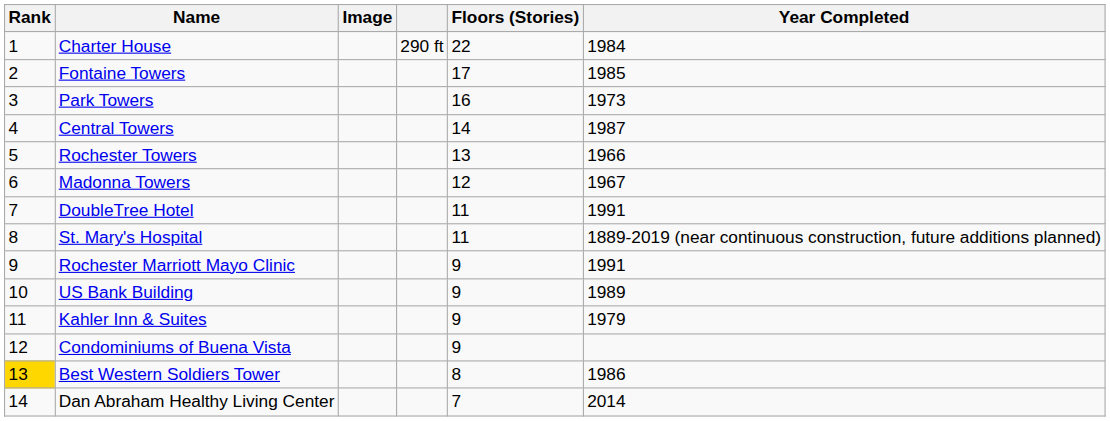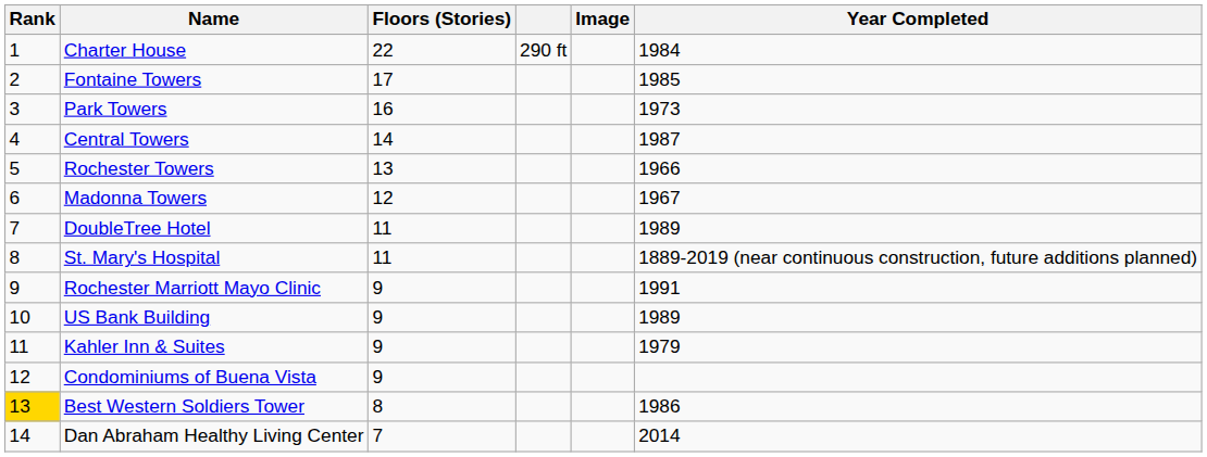columns swapped: Image <-> Floors (Stories)
DoubleTree Hotel | Year Completed: 1991 -> 1989
